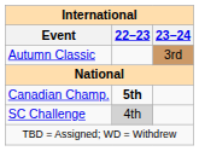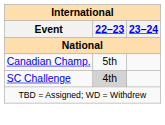- row: Autumn Classic | 3rd
Canadian Champ. | 22–23: bold -> normal
